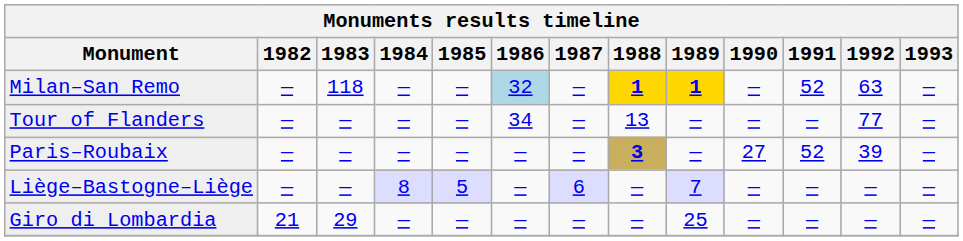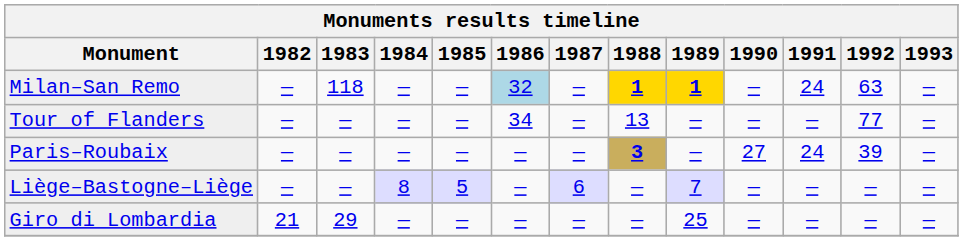Milan–San Remo | 1991: 52 -> 24
Paris–Roubaix | 1991: 52 -> 24
